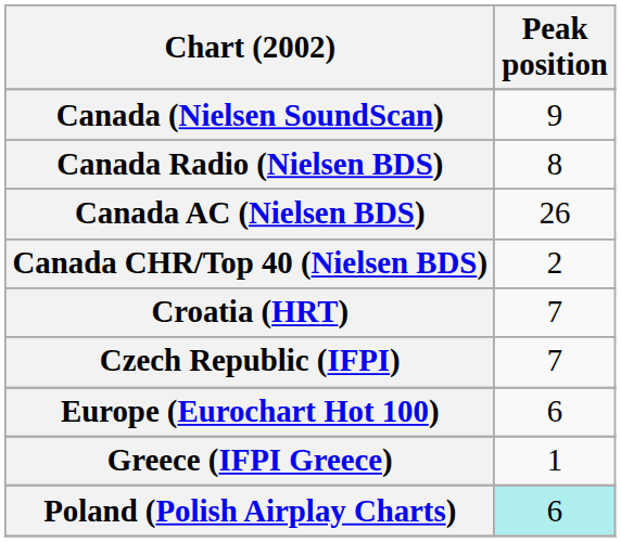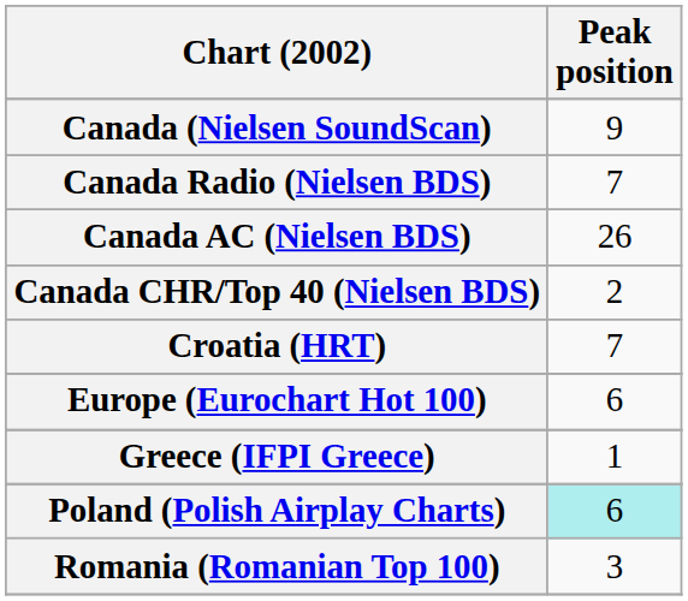Canada Radio (Nielsen BDS) | Peak position: 8 -> 7
- row: Czech Republic (IFPI) | 7
+ row: Romania (Romanian Top 100) | 3
